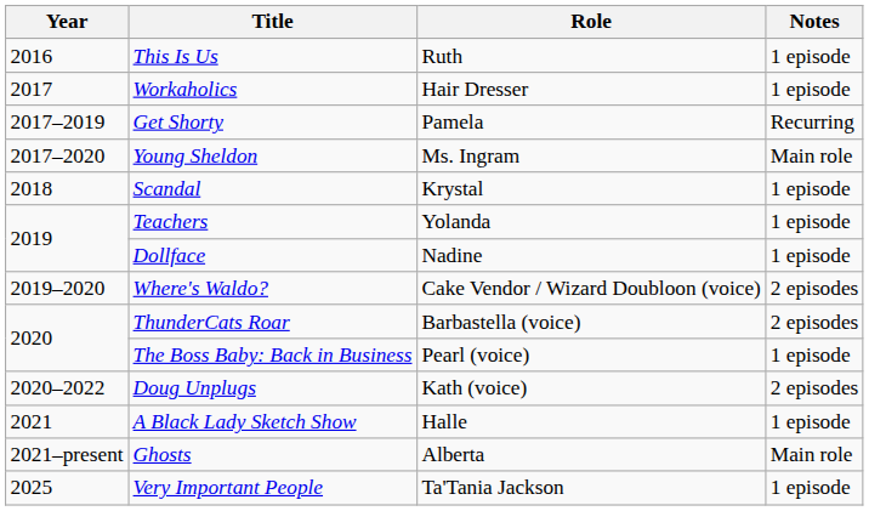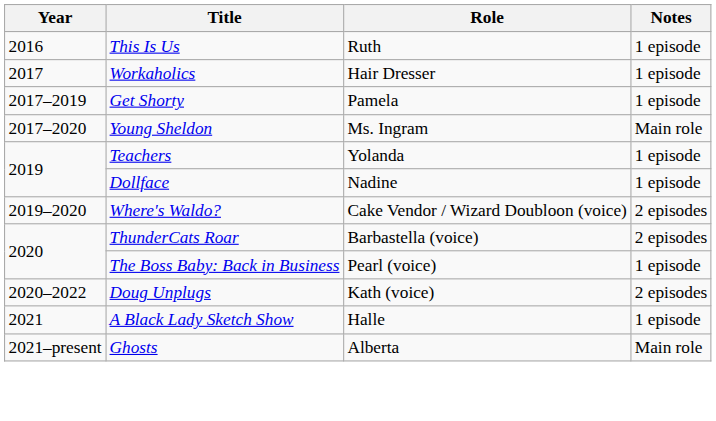Get Shorty | Notes: Recurring -> 1 episode
- row: 2018 | Scandal | Krystal | 1 episode
- row: 2025 | Very Important People | Ta'Tania Jackson | 1 episode
